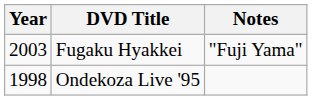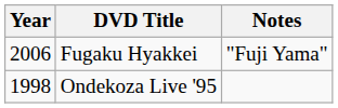Fugaku Hyakkei | Year: 2003 -> 2006
